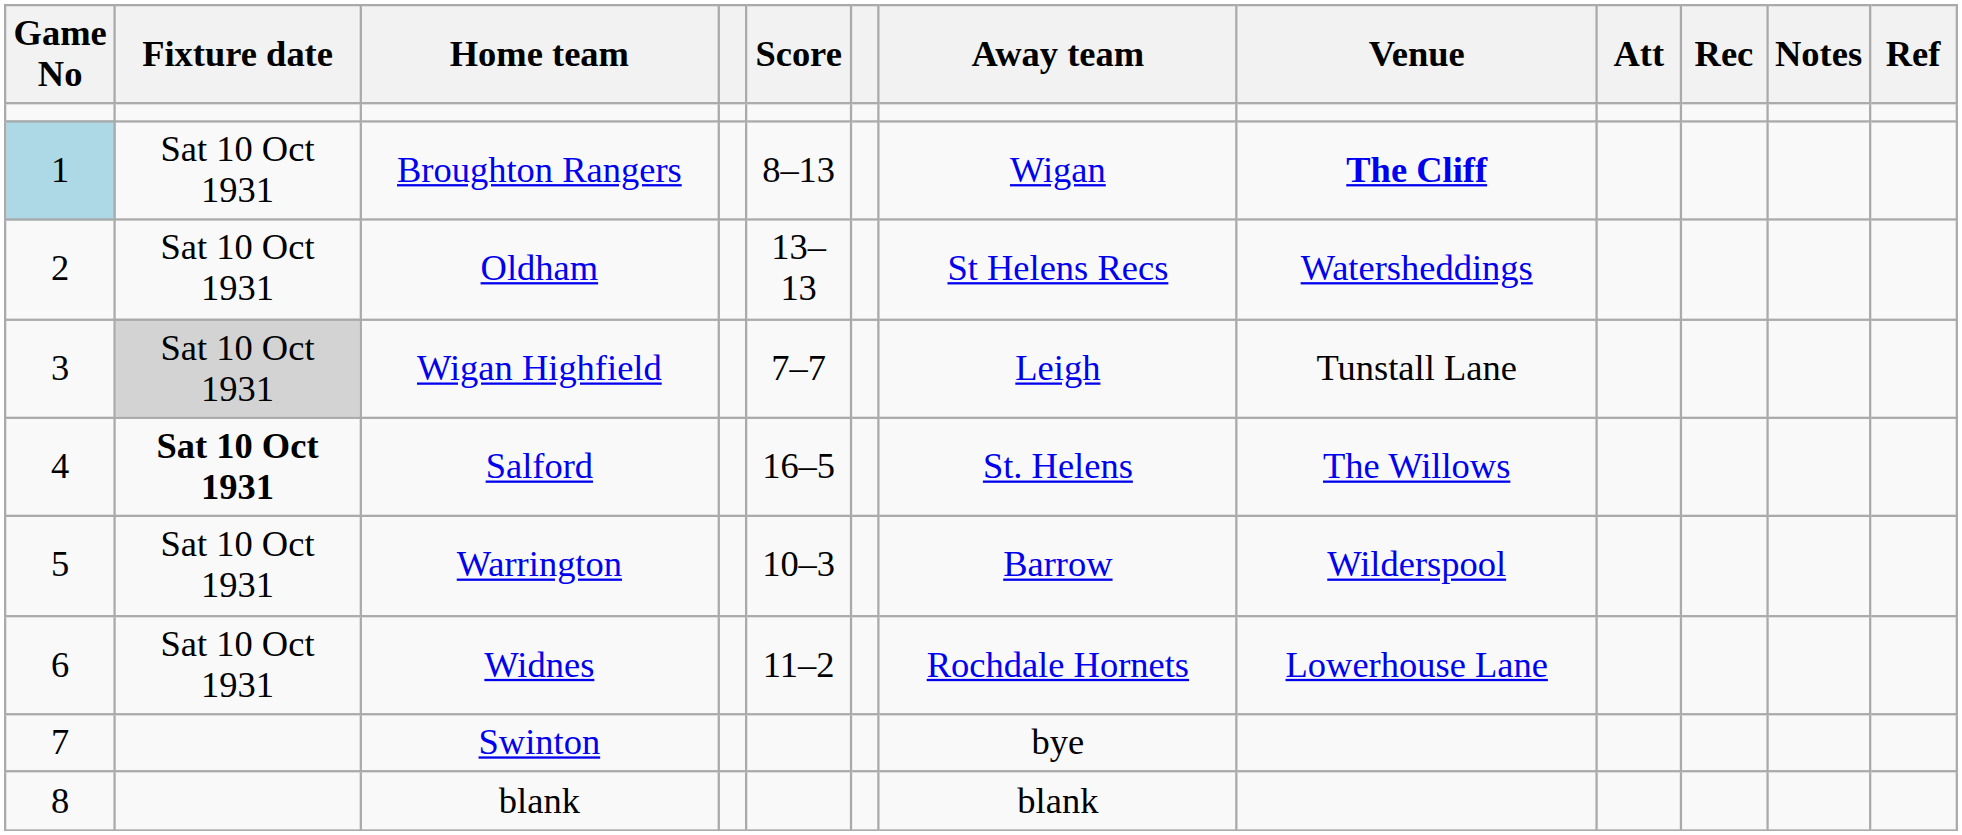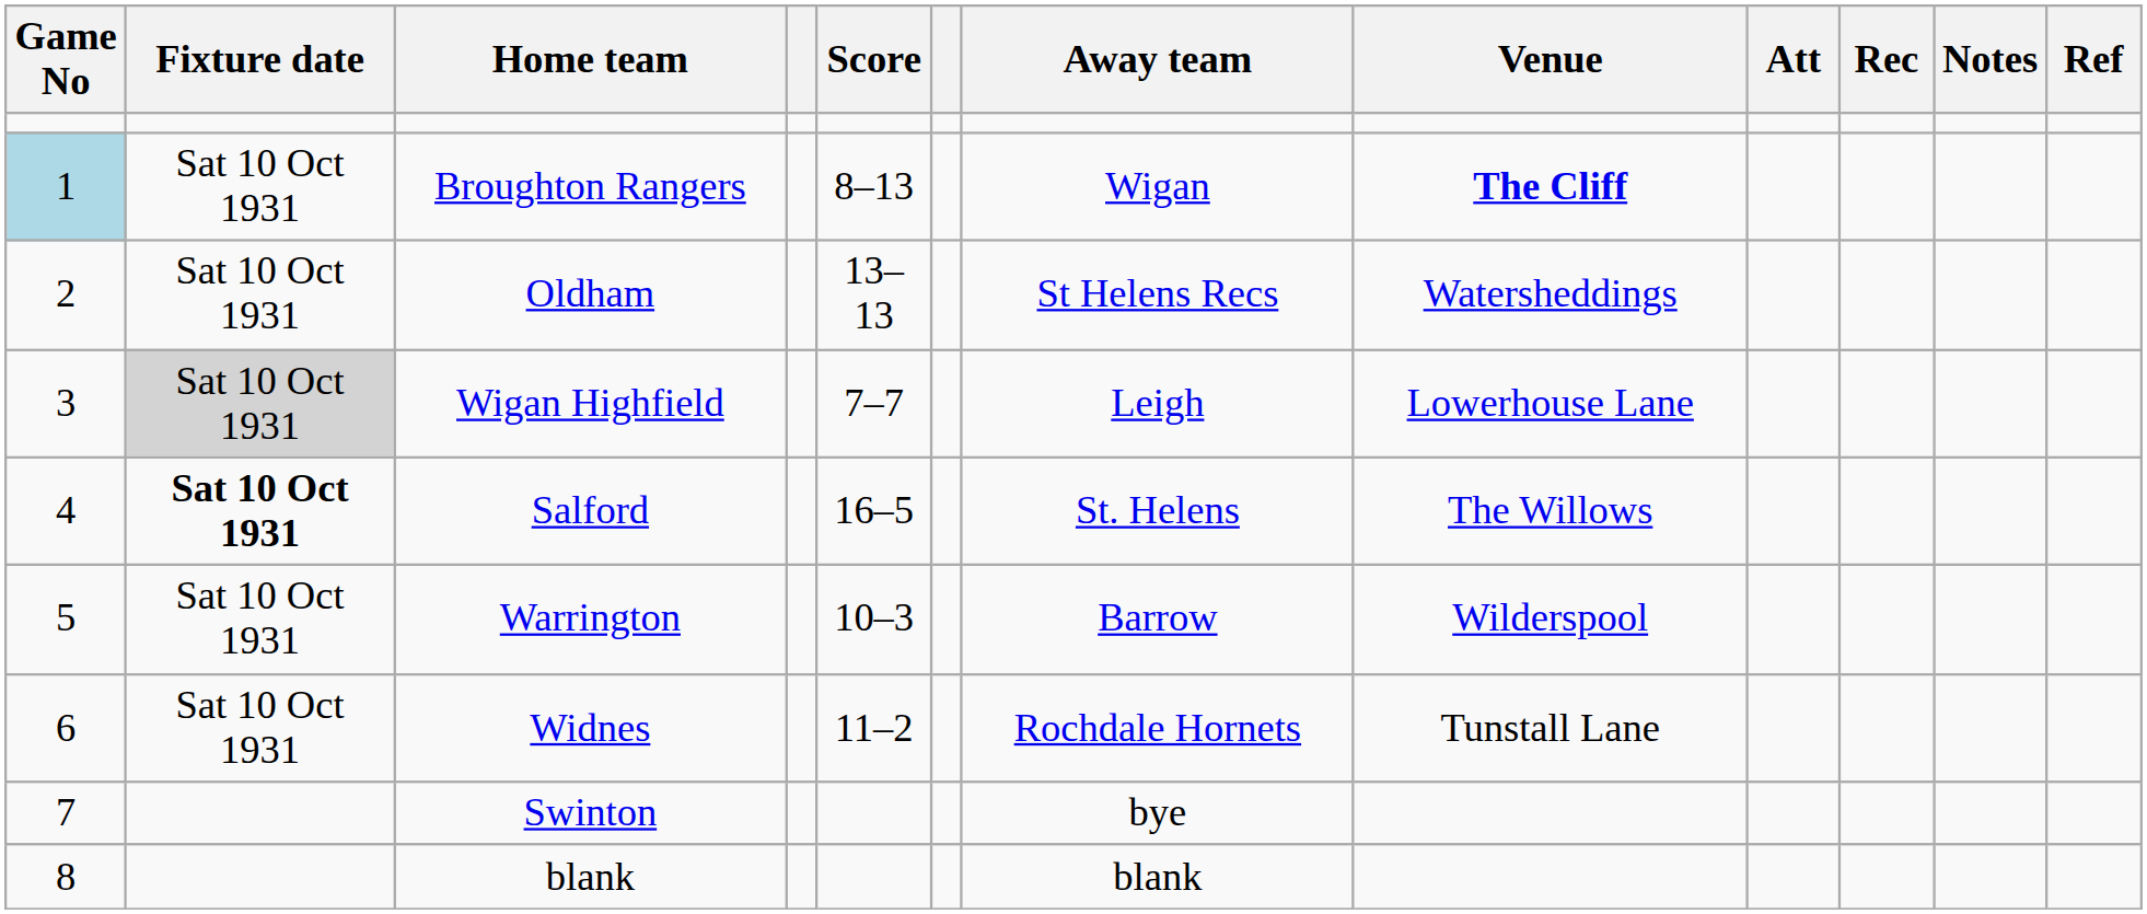Wigan Highfield | Venue: Tunstall Lane -> Lowerhouse Lane
Widnes | Venue: Lowerhouse Lane -> Tunstall Lane
